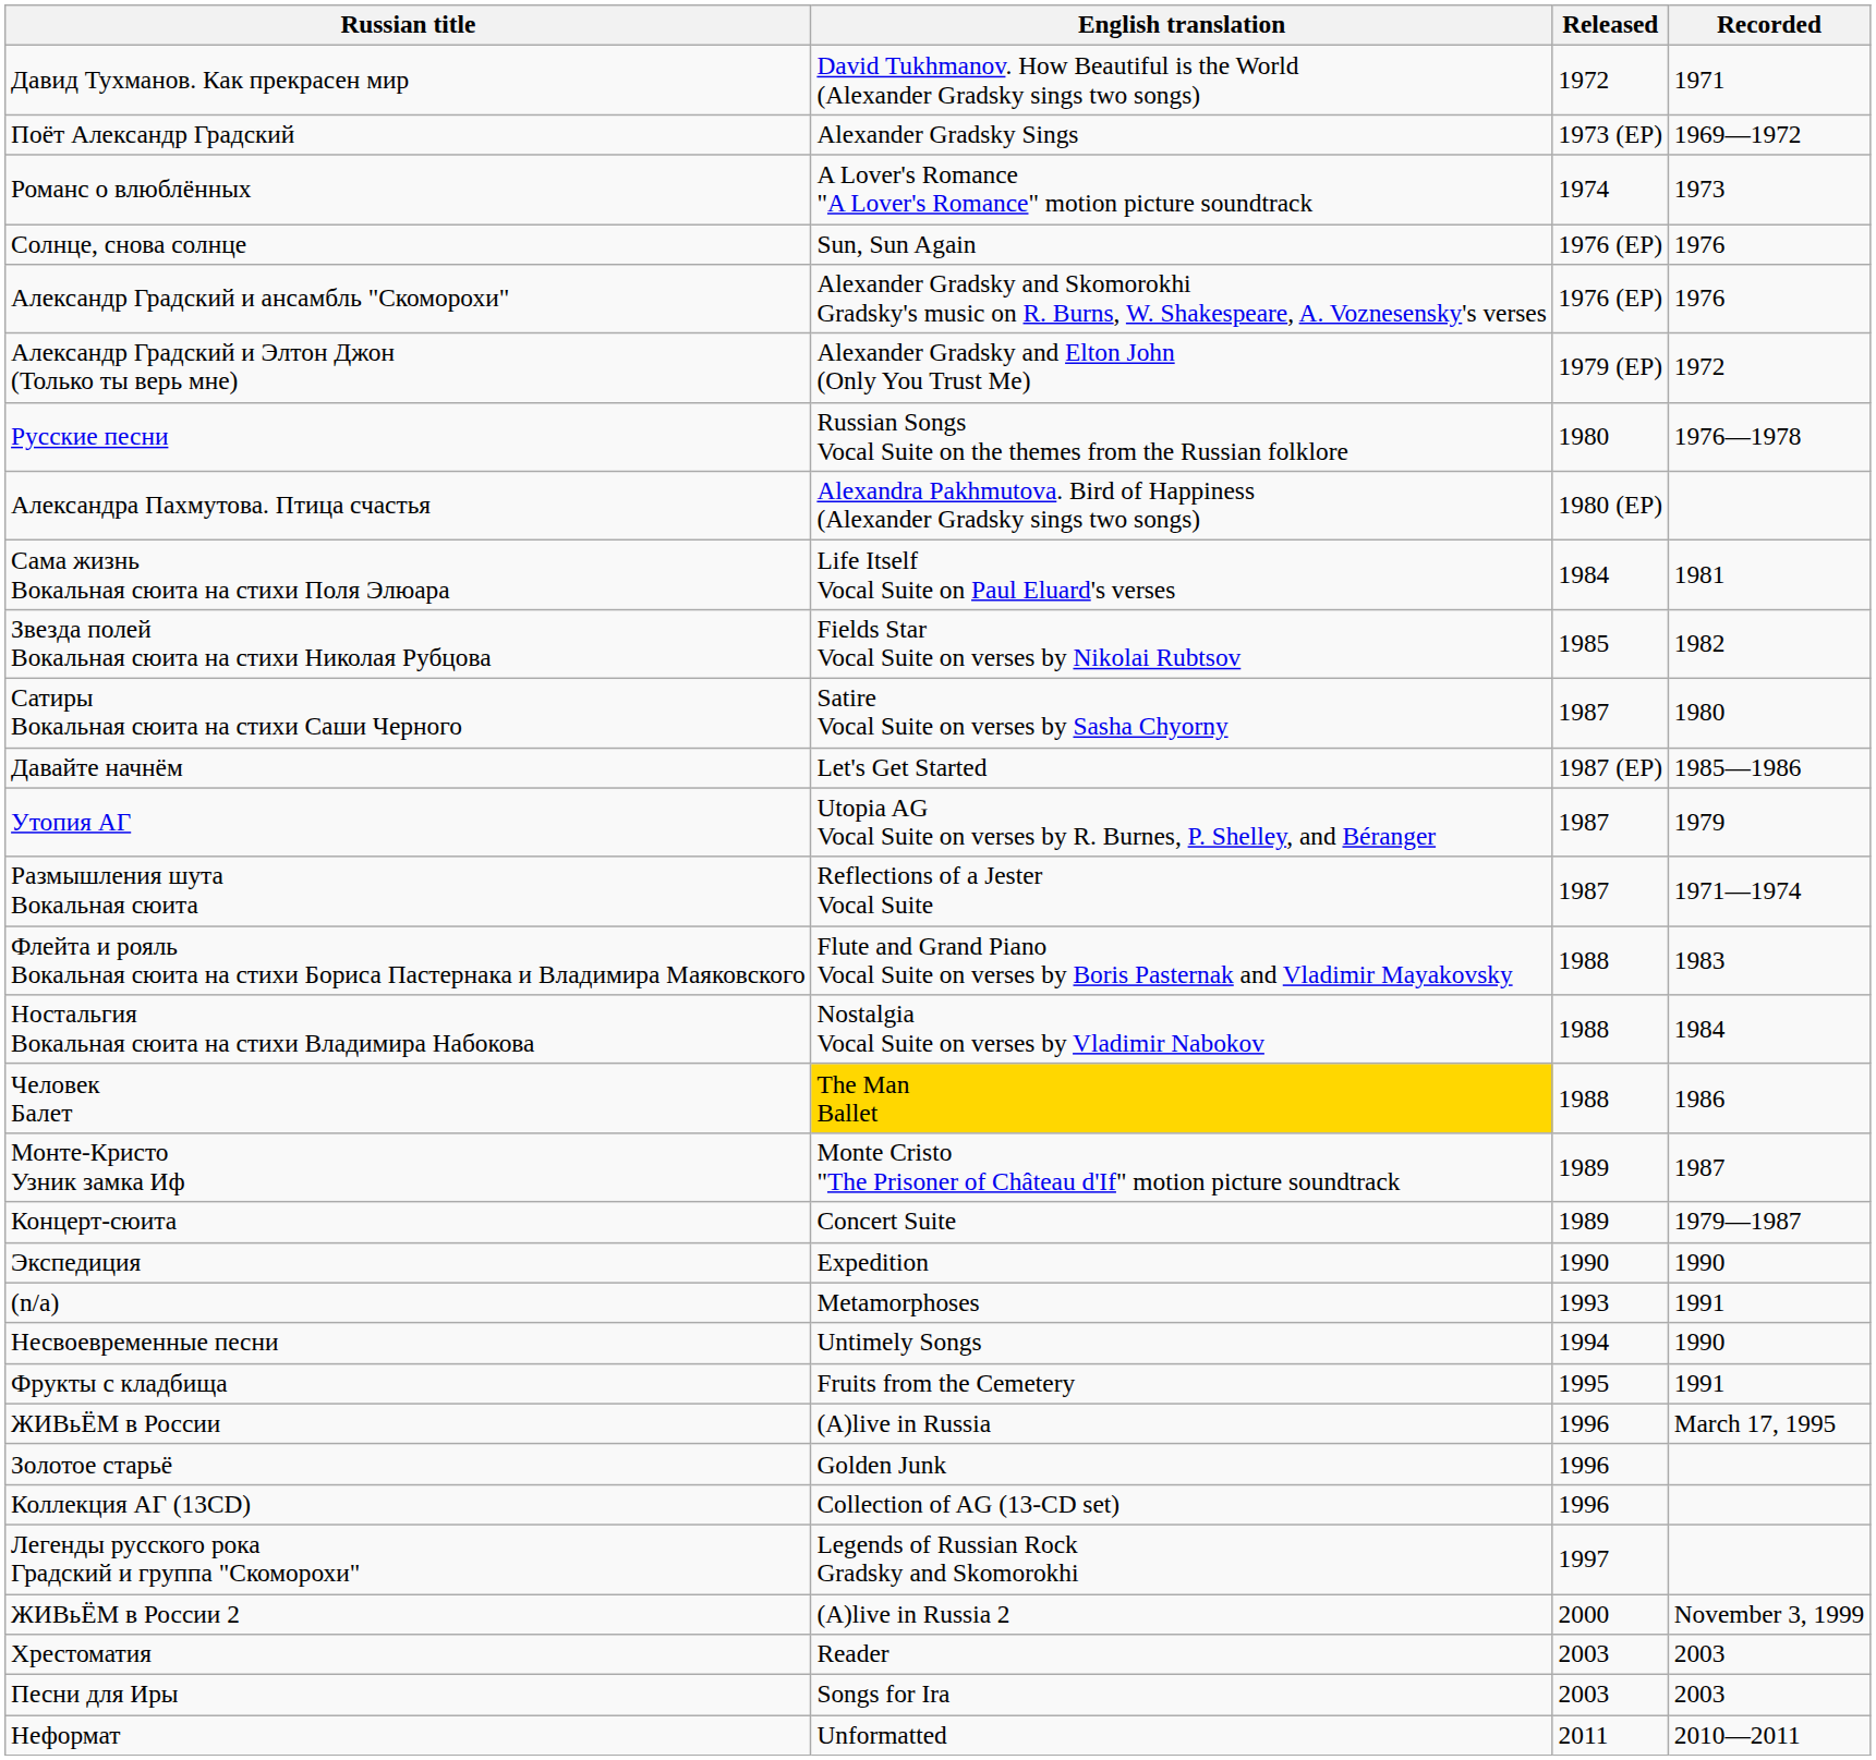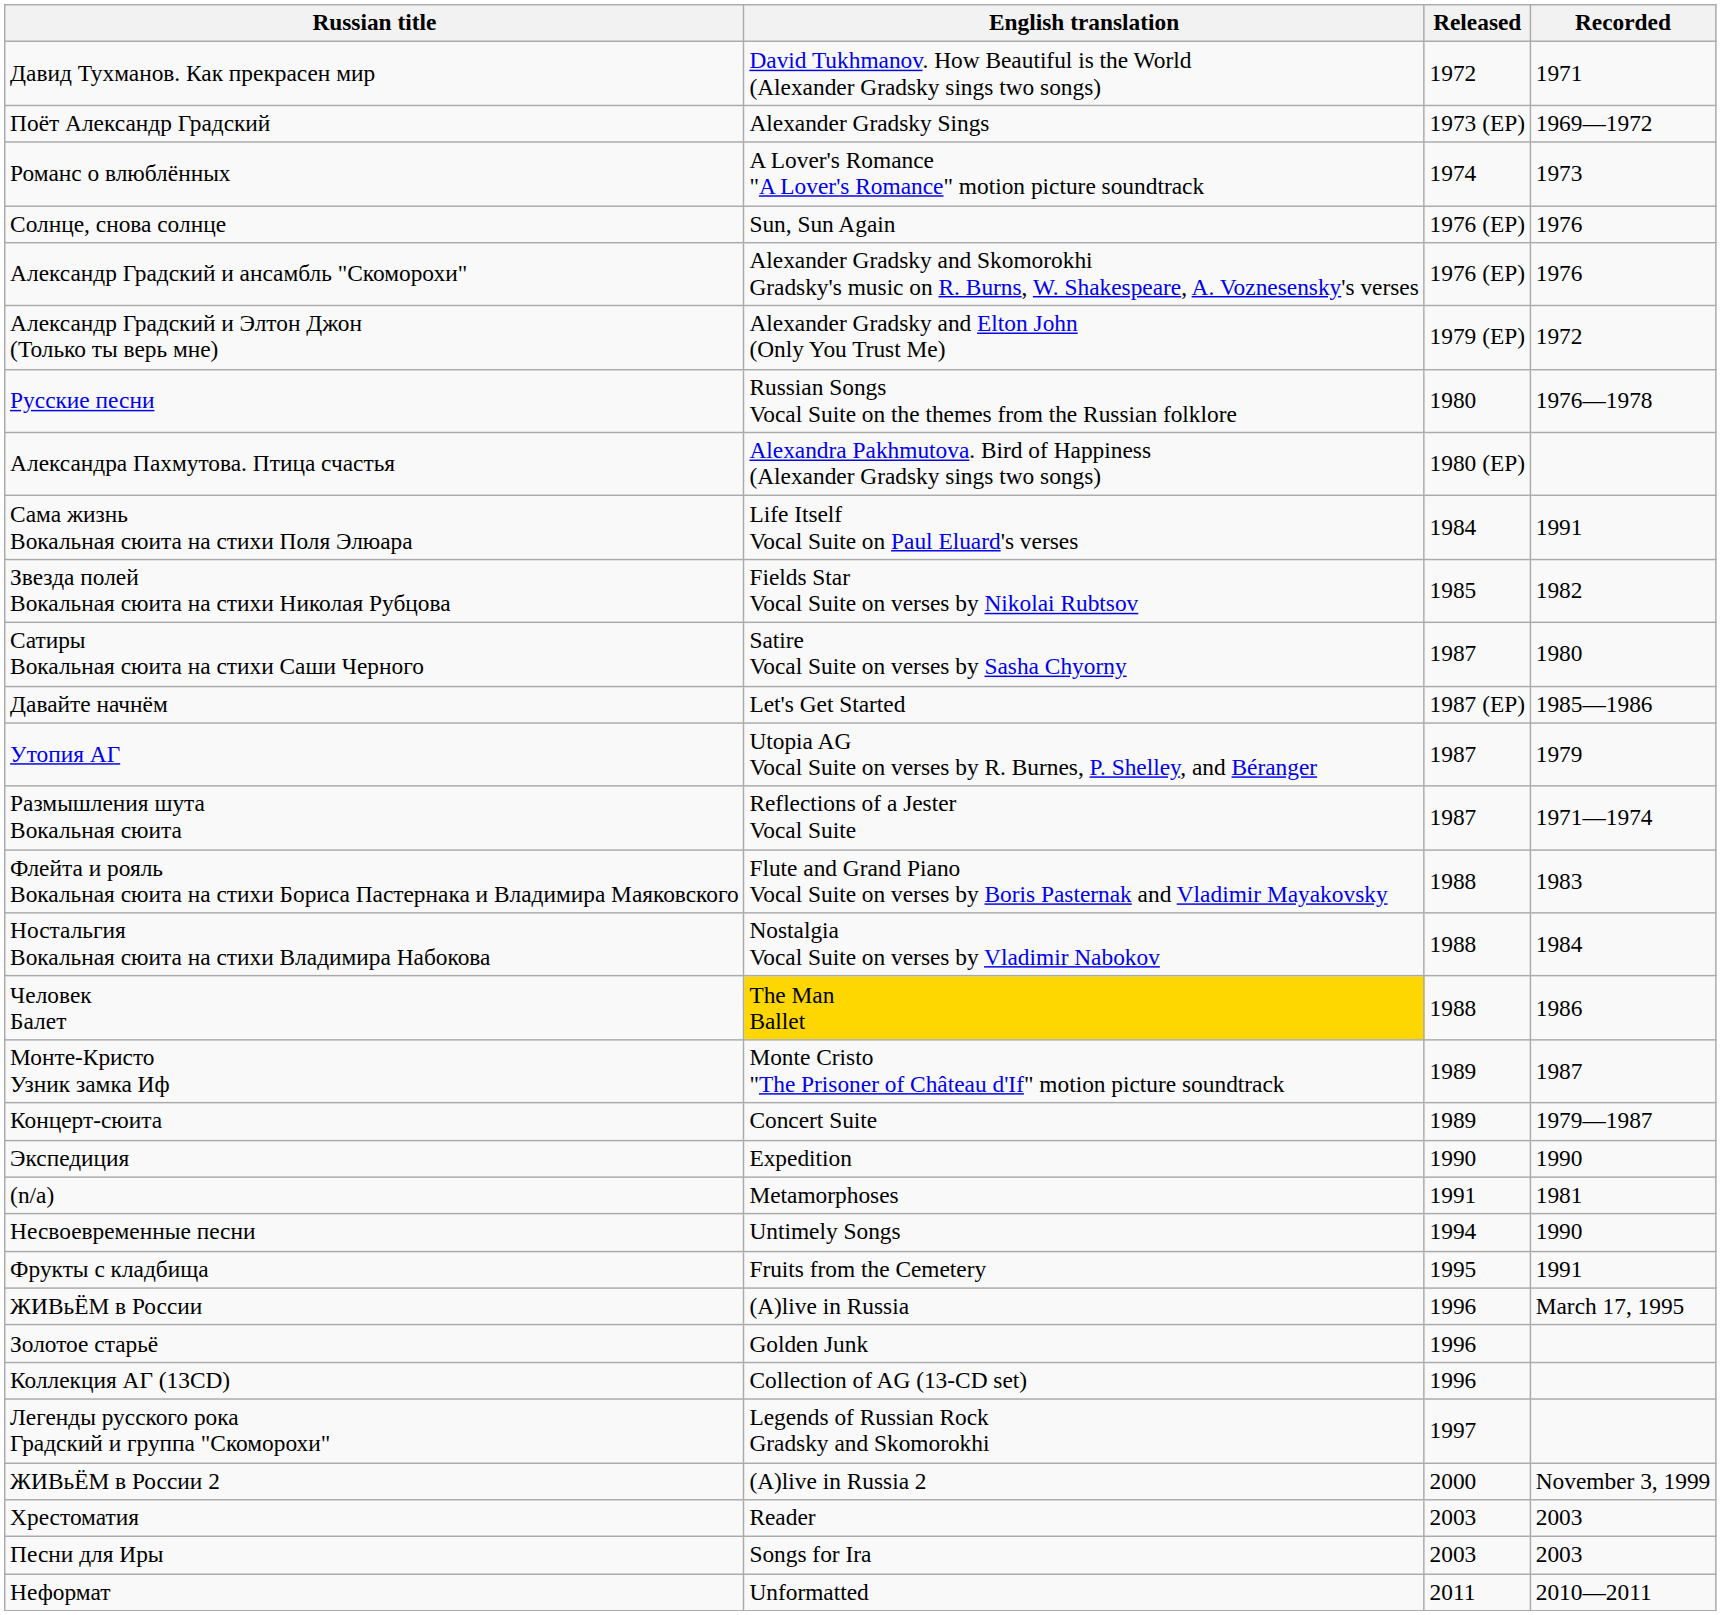Сама жизнь Вокальная сюита на стихи Поля Элюара | Recorded: 1981 -> 1991
(n/a) | Released: 1993 -> 1991
(n/a) | Recorded: 1991 -> 1981
